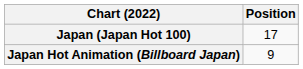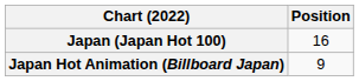Japan (Japan Hot 100) | Position: 17 -> 16
